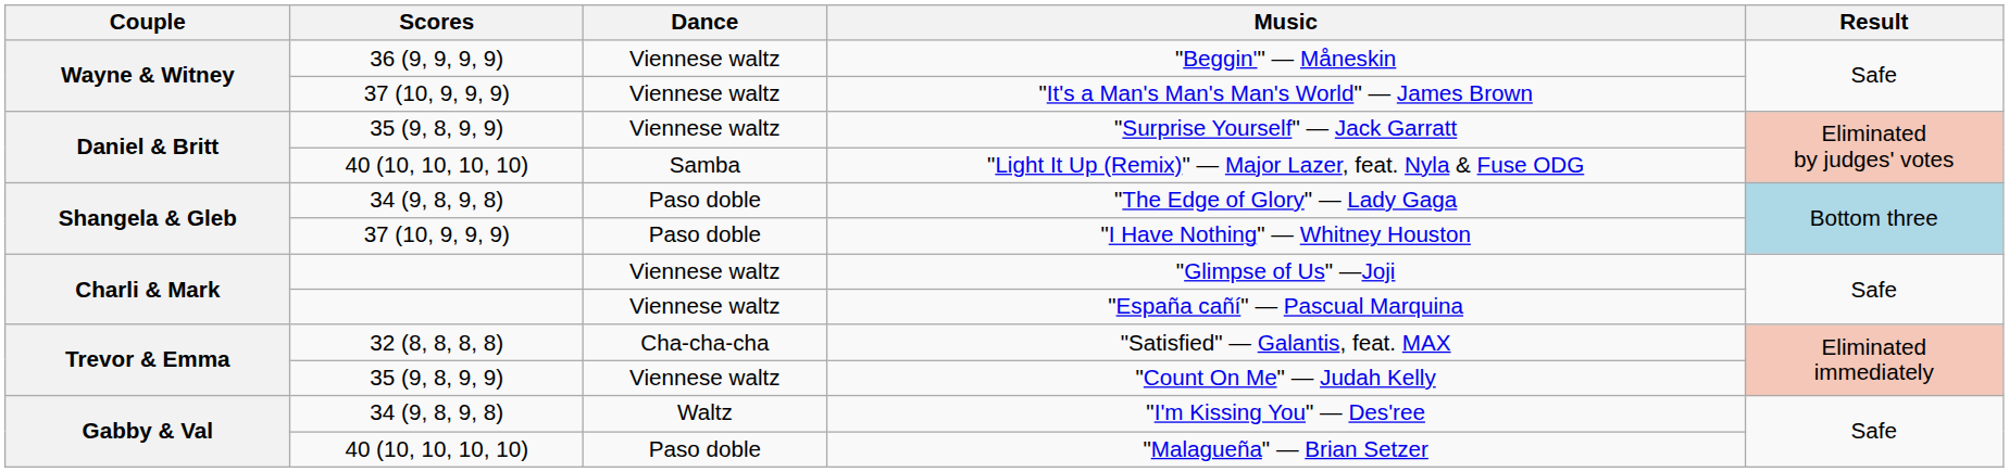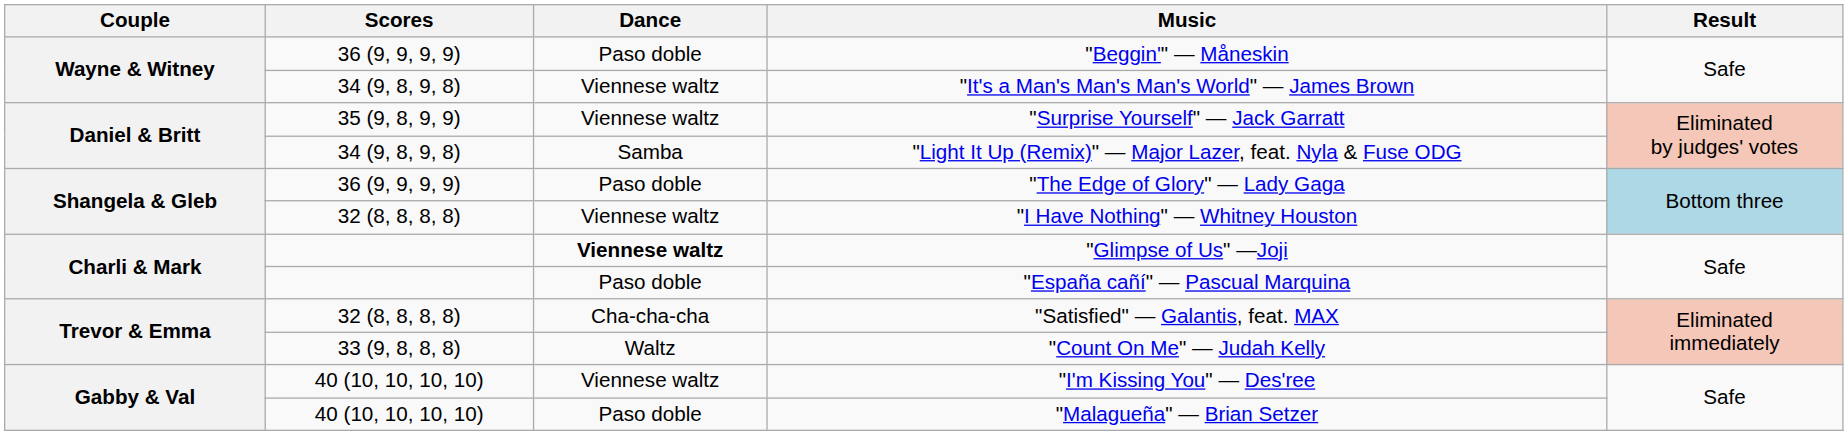"Beggin'" — Måneskin | Dance: Viennese waltz -> Paso doble
"It's a Man's Man's Man's World" — James Brown | Scores: 37 (10, 9, 9, 9) -> 34 (9, 8, 9, 8)
"Light It Up (Remix)" — Major Lazer, feat. Nyla & Fuse ODG | Scores: 40 (10, 10, 10, 10) -> 34 (9, 8, 9, 8)
"The Edge of Glory" — Lady Gaga | Scores: 34 (9, 8, 9, 8) -> 36 (9, 9, 9, 9)
"I Have Nothing" — Whitney Houston | Scores: 37 (10, 9, 9, 9) -> 32 (8, 8, 8, 8)
"I Have Nothing" — Whitney Houston | Dance: Paso doble -> Viennese waltz
"Glimpse of Us" —Joji | Dance: normal -> bold
"España cañí" — Pascual Marquina | Dance: Viennese waltz -> Paso doble
"Count On Me" — Judah Kelly | Scores: 35 (9, 8, 9, 9) -> 33 (9, 8, 8, 8)
"Count On Me" — Judah Kelly | Dance: Viennese waltz -> Waltz
"I'm Kissing You" — Des'ree | Scores: 34 (9, 8, 9, 8) -> 40 (10, 10, 10, 10)
"I'm Kissing You" — Des'ree | Dance: Waltz -> Viennese waltz
